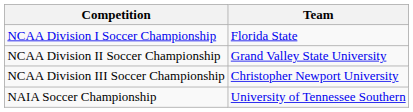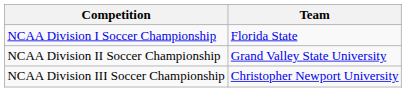- row: NAIA Soccer Championship | University of Tennessee Southern
